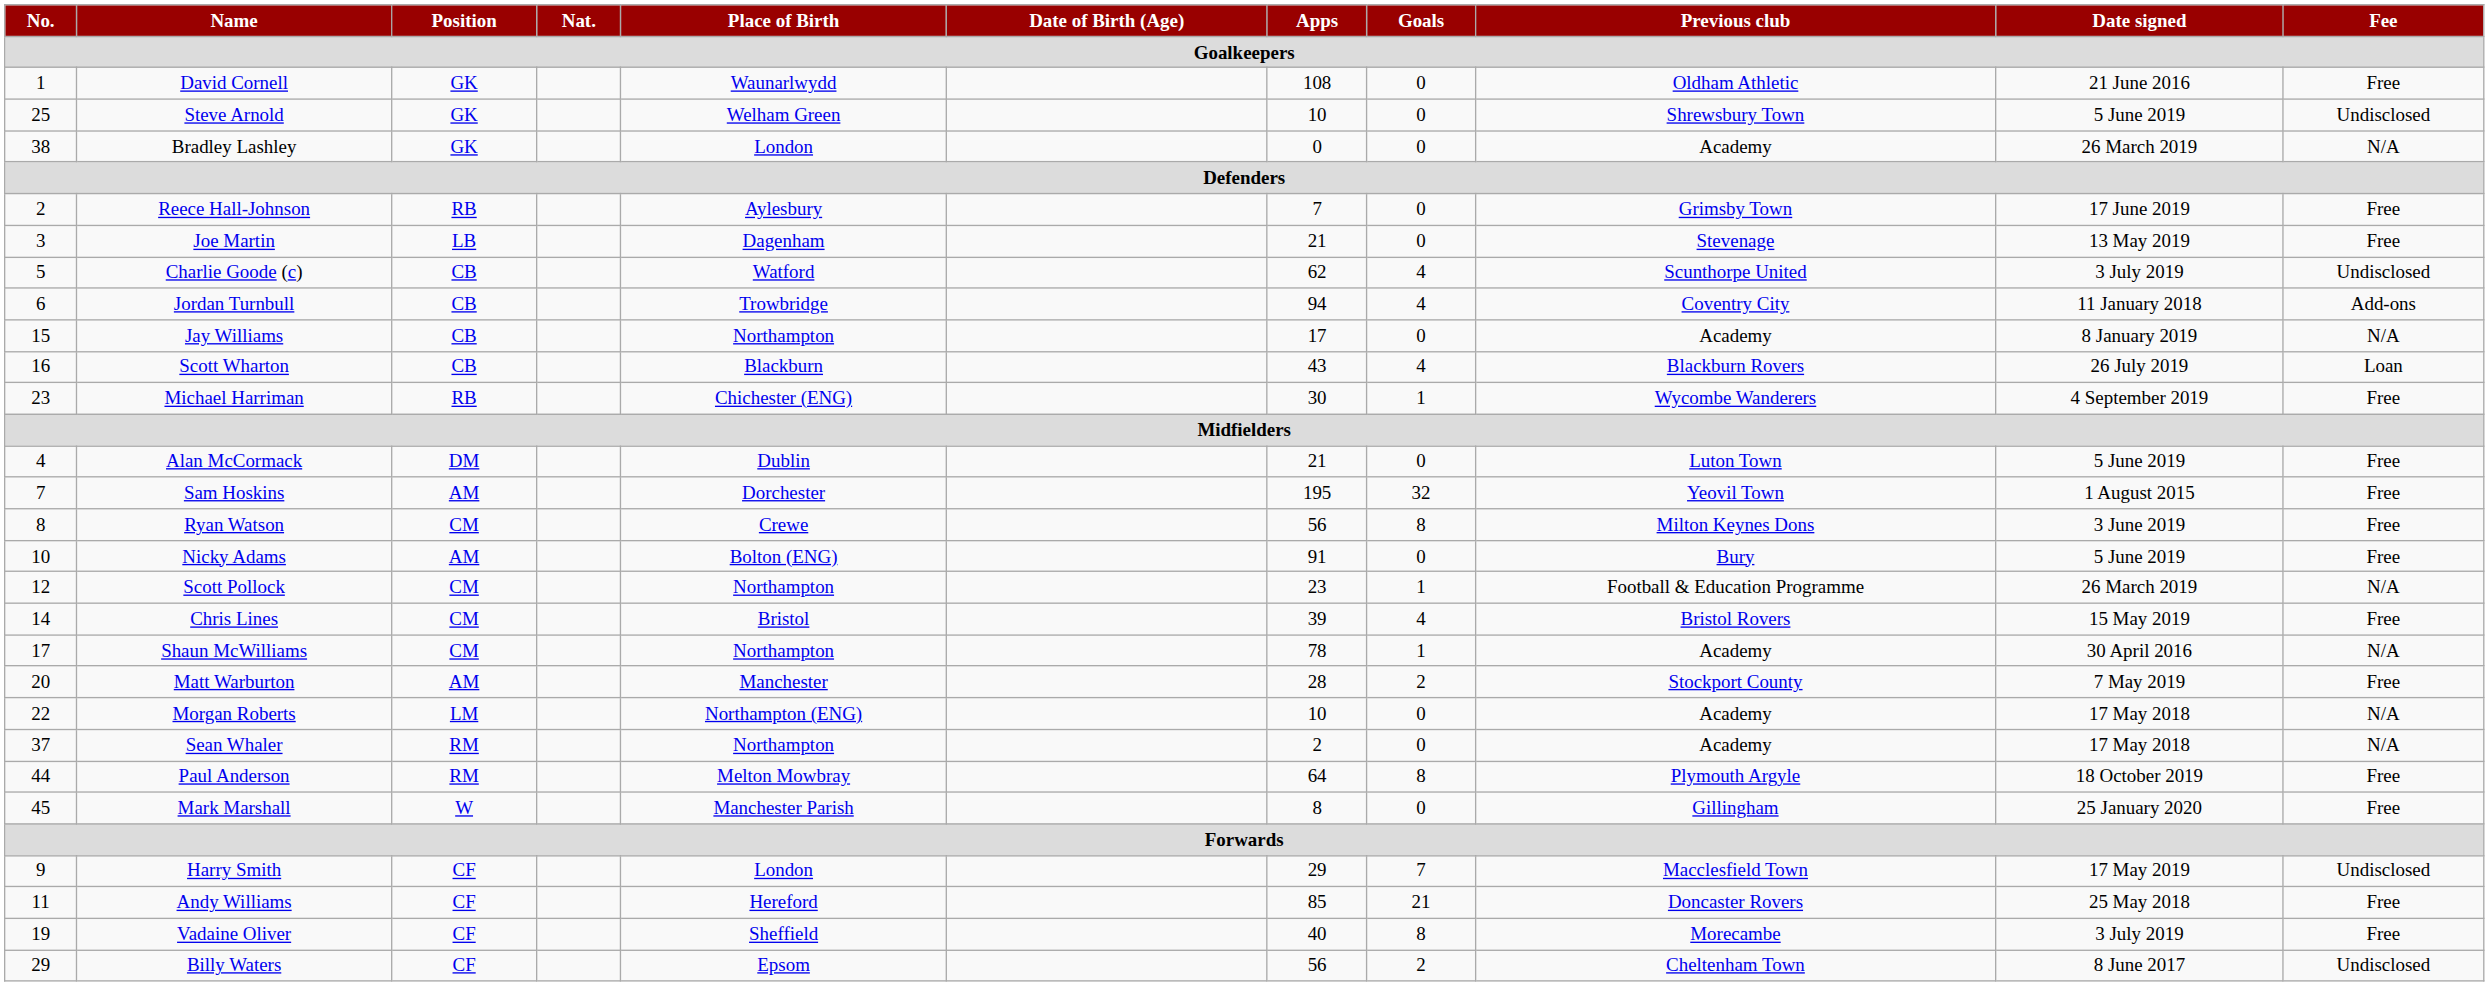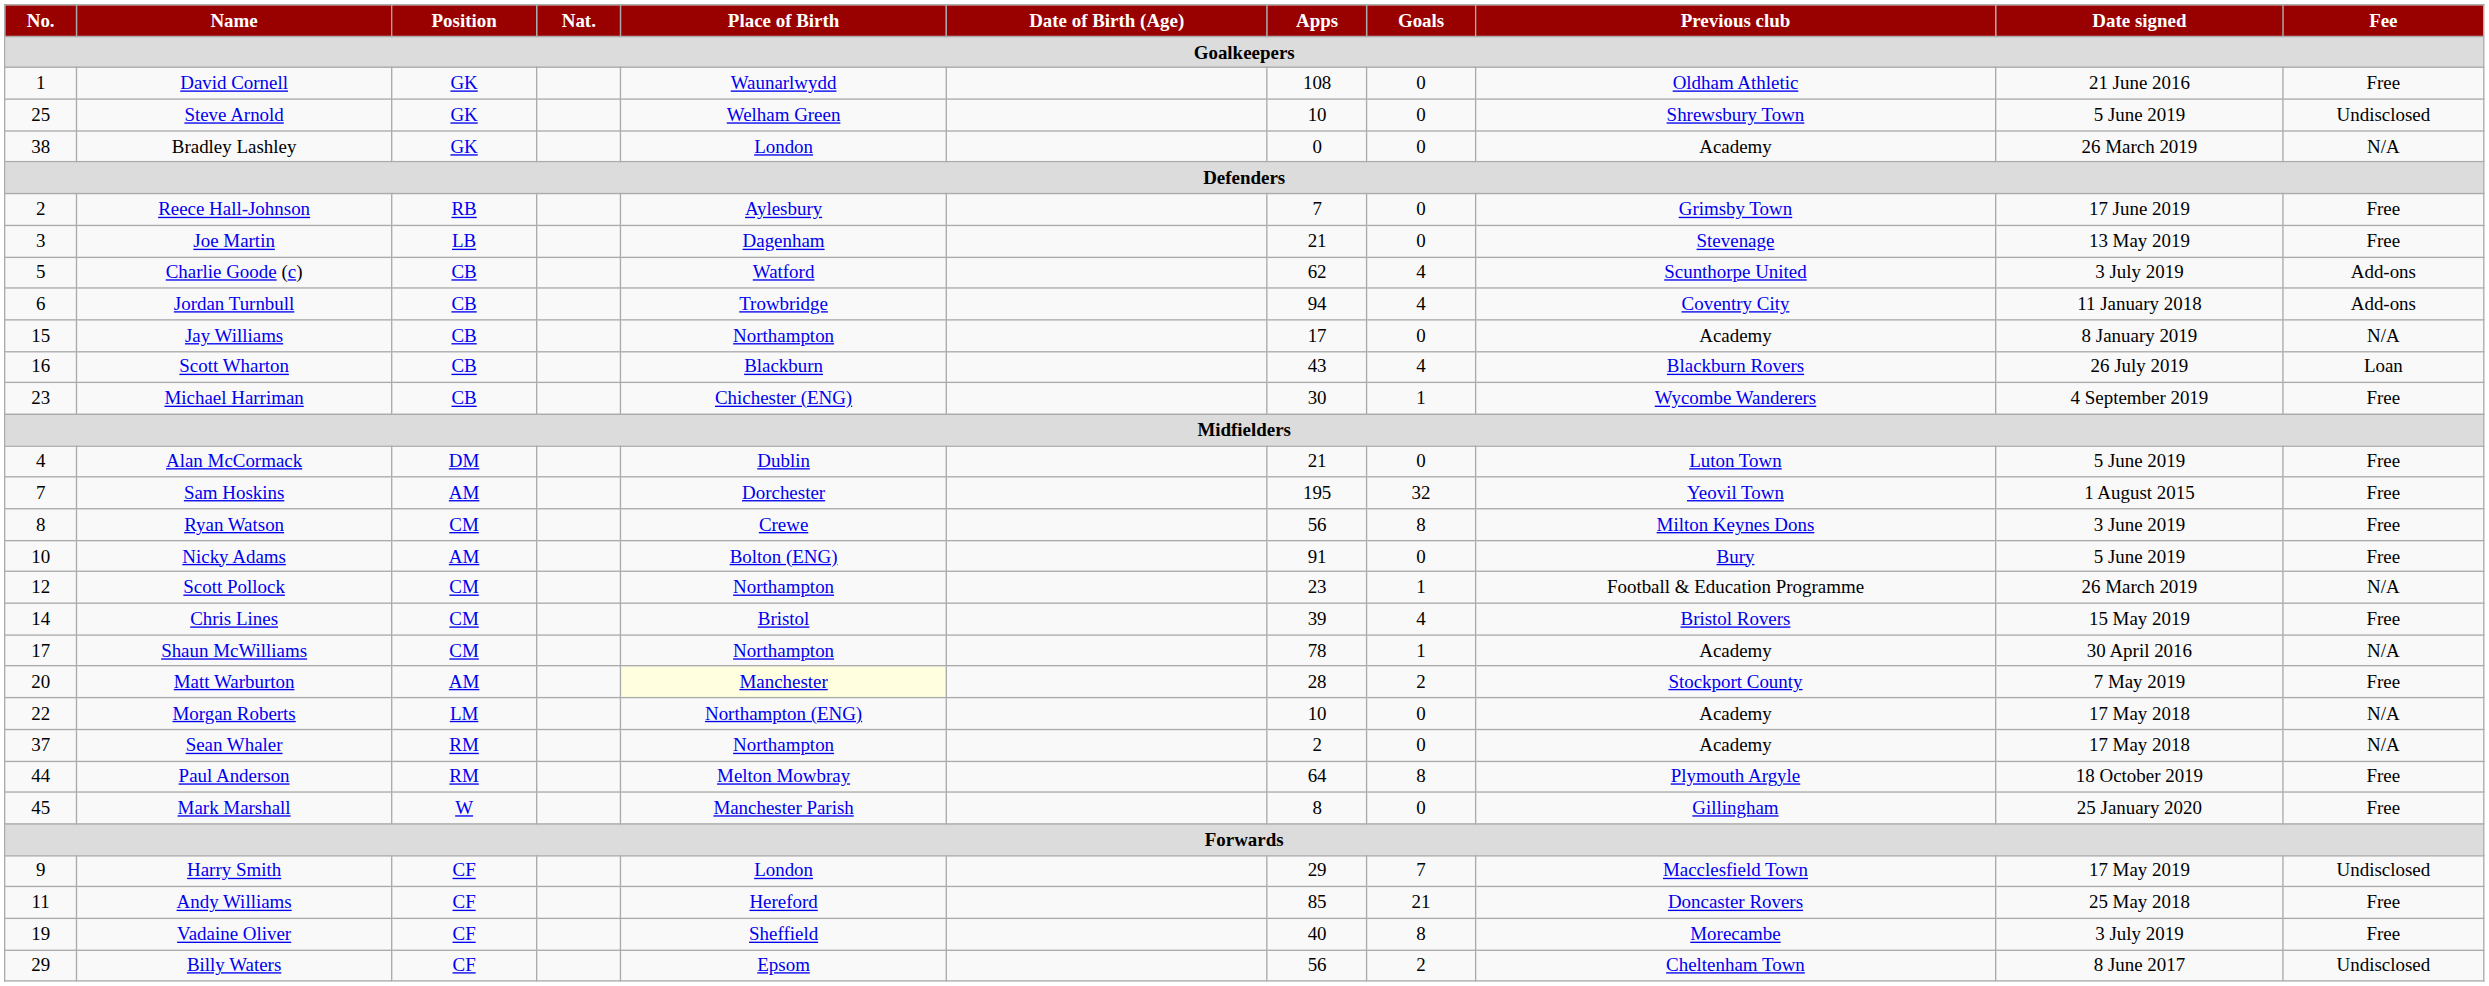Charlie Goode (c) | Fee: Undisclosed -> Add-ons
Michael Harriman | Position: RB -> CB
Matt Warburton | Place of Birth: no background -> lightyellow background
